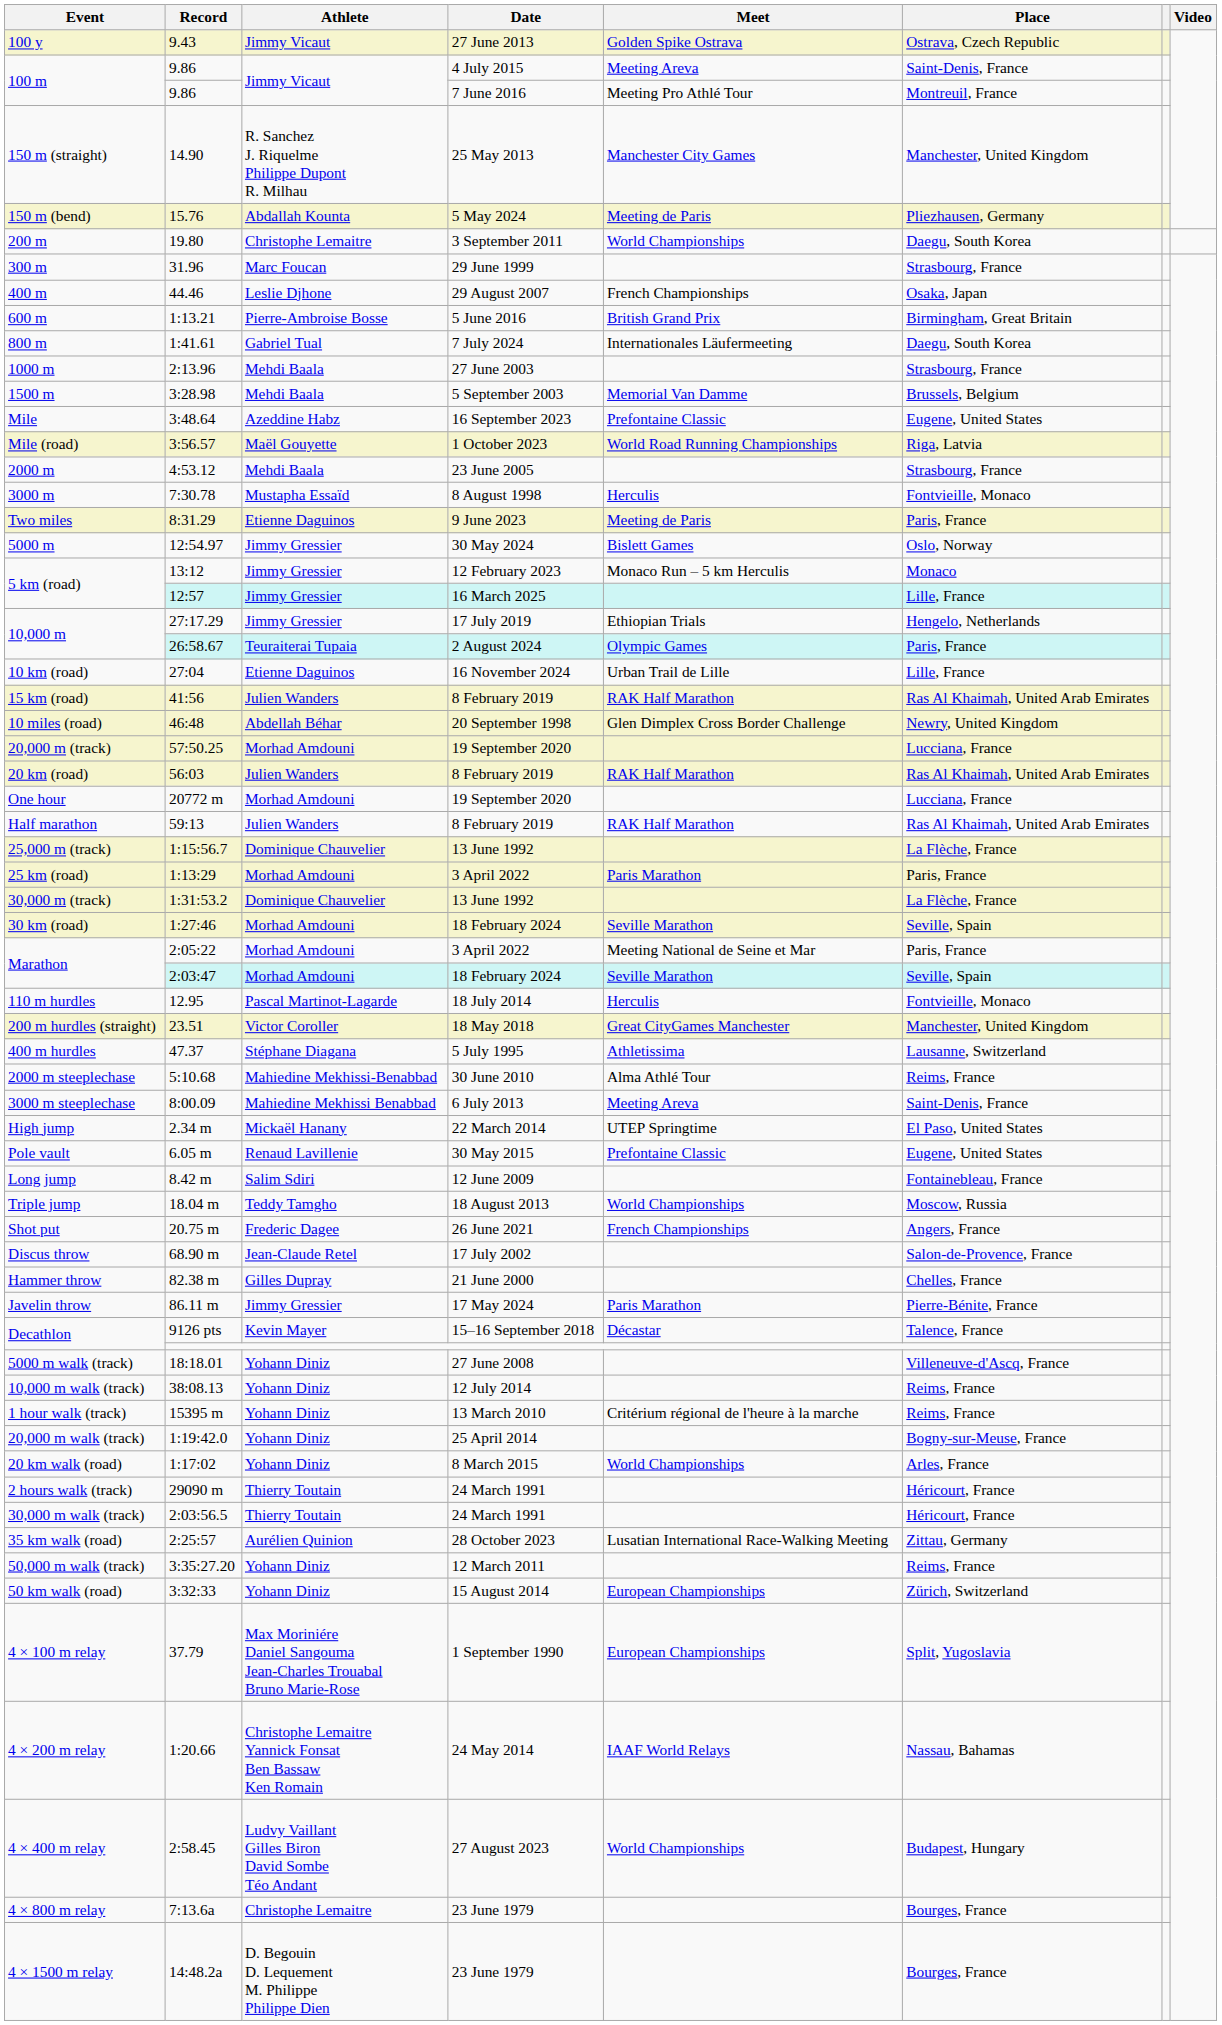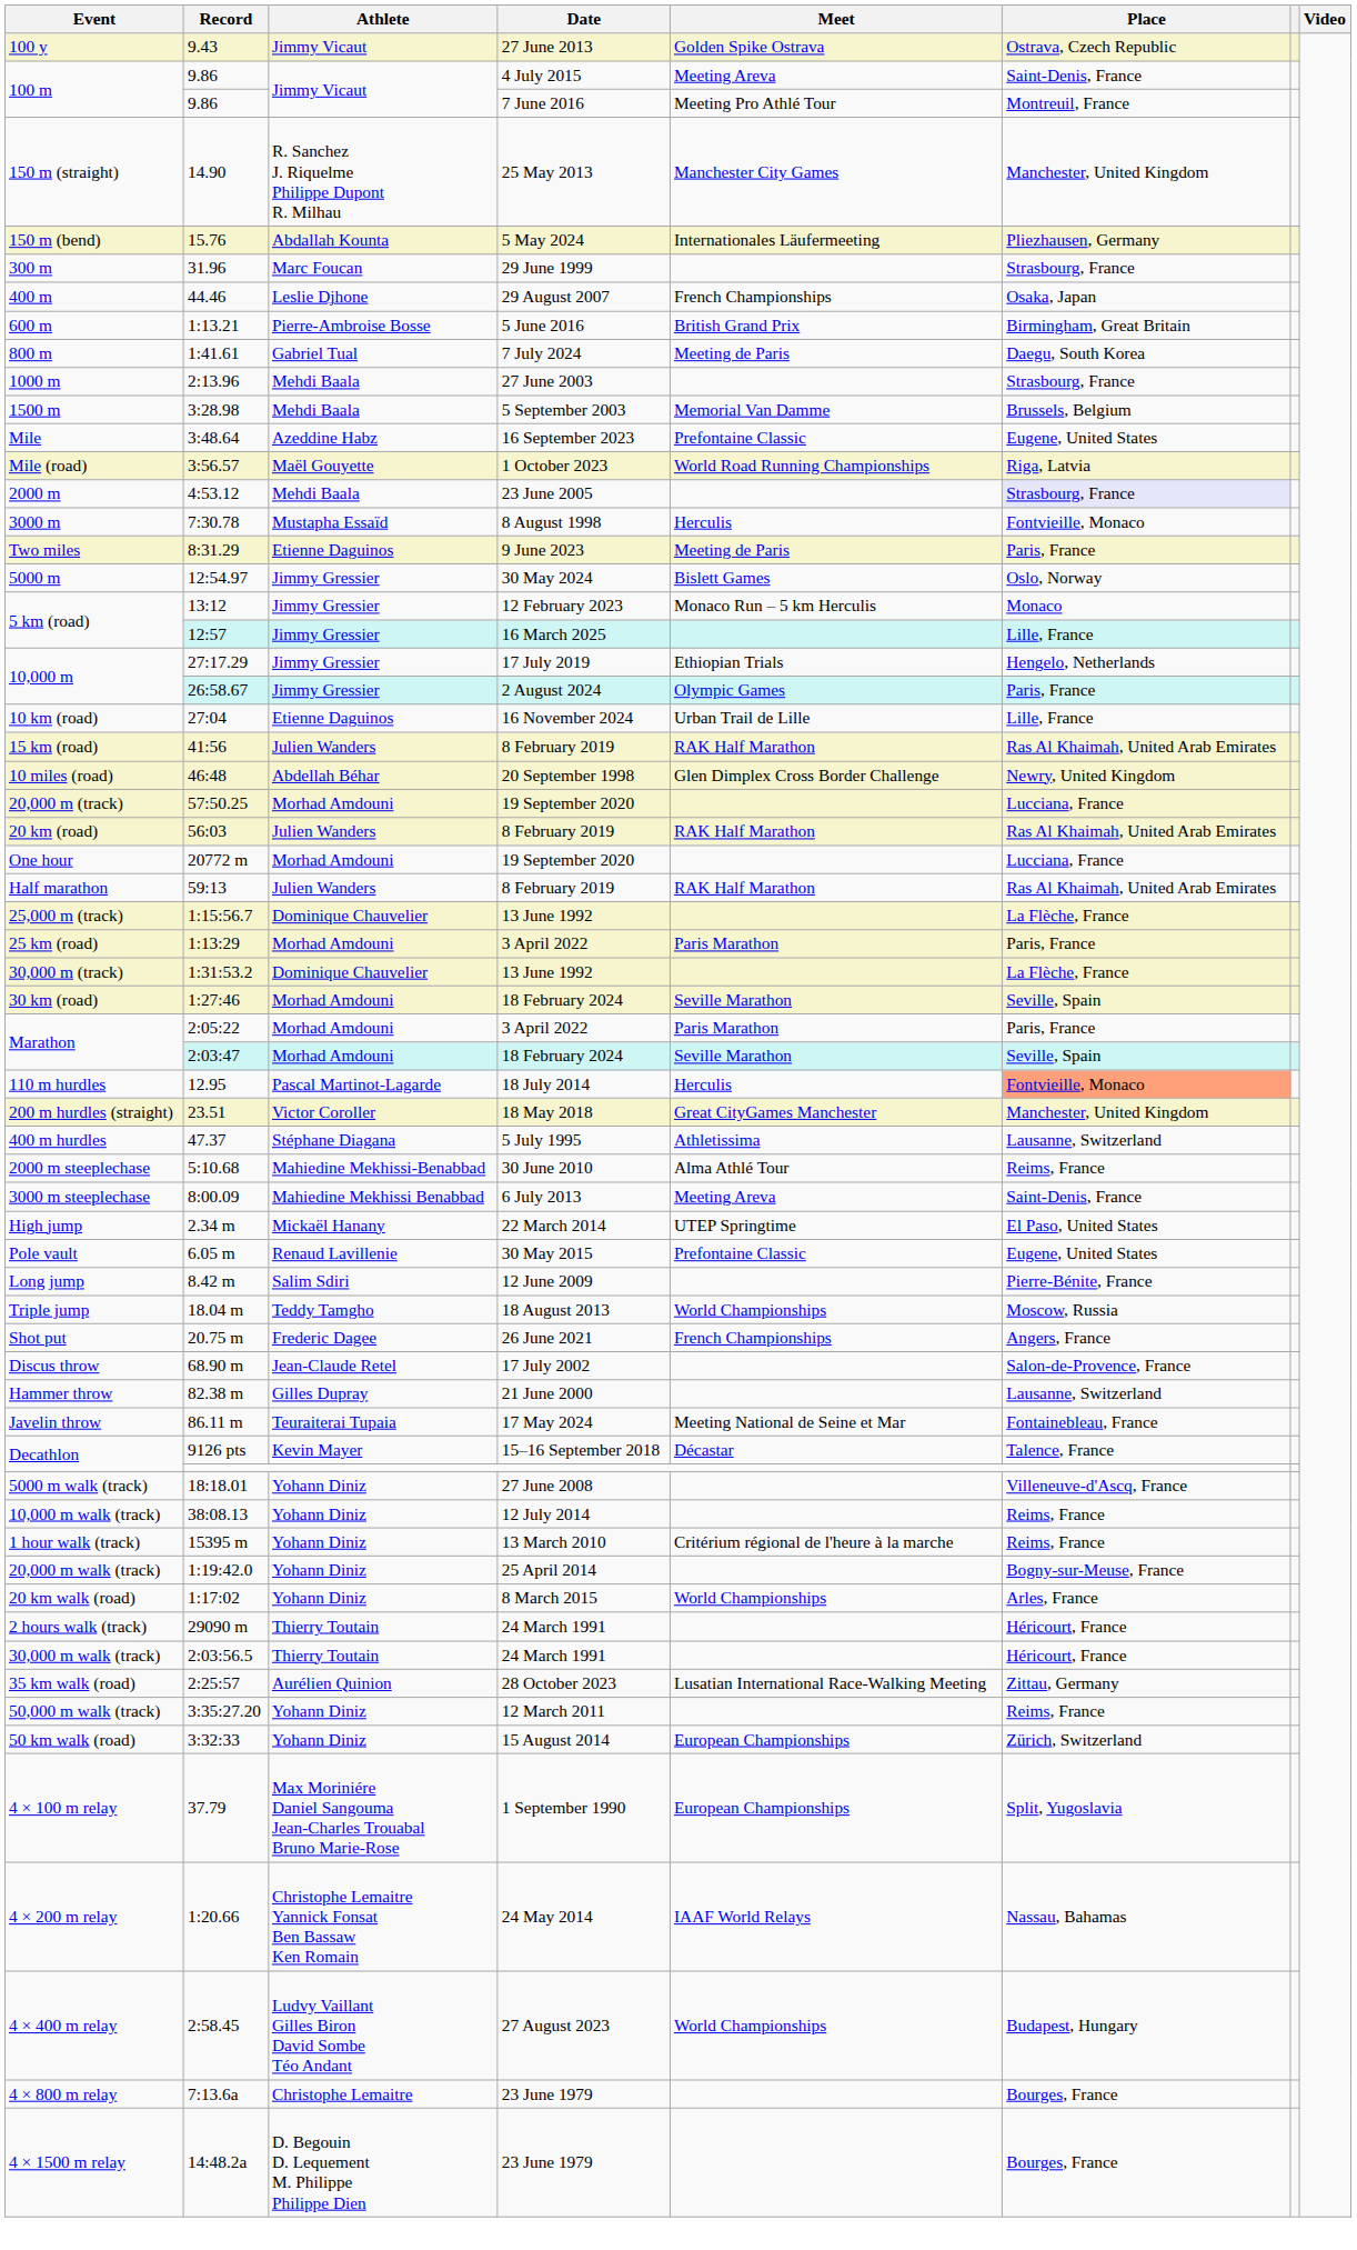150 m (bend) | Meet: Meeting de Paris -> Internationales Läufermeeting
- row: 200 m | 19.80 | Christophe Lemaitre | 3 September 2011 | World Championships | Daegu, South Korea
800 m | Meet: Internationales Läufermeeting -> Meeting de Paris
2000 m | Place: no background -> lavender background
10,000 m / 2 August 2024 | Athlete: Teuraiterai Tupaia -> Jimmy Gressier
Marathon / 3 April 2022 | Meet: Meeting National de Seine et Mar -> Paris Marathon
110 m hurdles | Place: no background -> lightsalmon background
Long jump | Place: Fontainebleau, France -> Pierre-Bénite, France
Hammer throw | Place: Chelles, France -> Lausanne, Switzerland
Javelin throw | Athlete: Jimmy Gressier -> Teuraiterai Tupaia
Javelin throw | Meet: Paris Marathon -> Meeting National de Seine et Mar
Javelin throw | Place: Pierre-Bénite, France -> Fontainebleau, France
